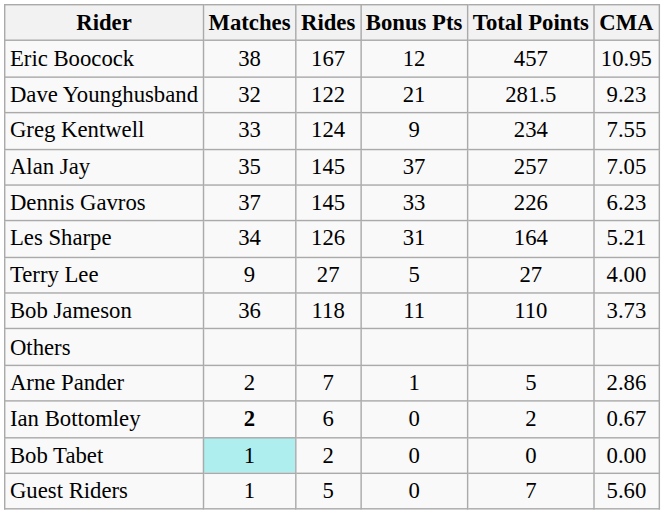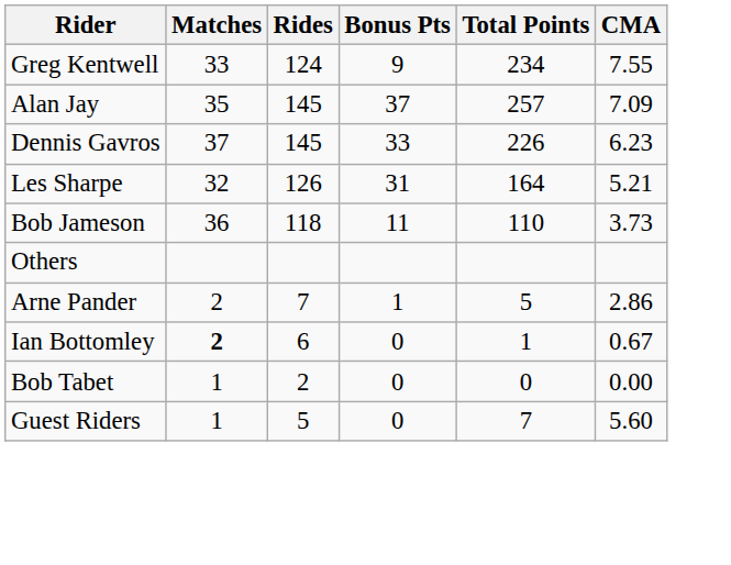- row: Eric Boocock | 38 | 167 | 12 | 457 | 10.95
- row: Dave Younghusband | 32 | 122 | 21 | 281.5 | 9.23
Alan Jay | CMA: 7.05 -> 7.09
Les Sharpe | Matches: 34 -> 32
- row: Terry Lee | 9 | 27 | 5 | 27 | 4.00
Ian Bottomley | Total Points: 2 -> 1
Bob Tabet | Matches: paleturquoise background -> no background
